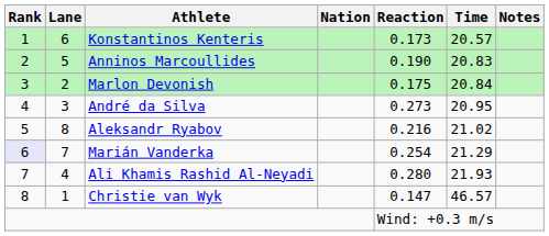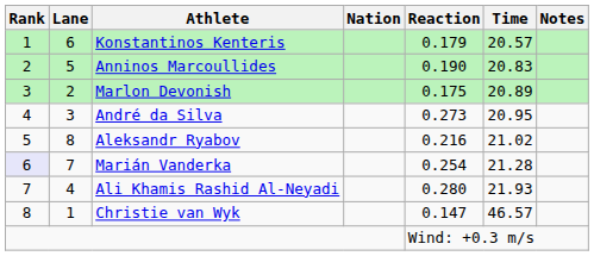Konstantinos Kenteris | Reaction: 0.173 -> 0.179
Marlon Devonish | Time: 20.84 -> 20.89
Marián Vanderka | Time: 21.29 -> 21.28
